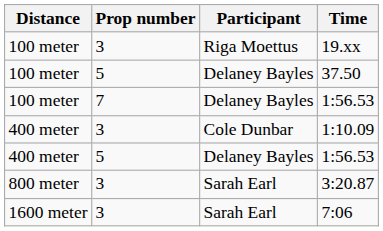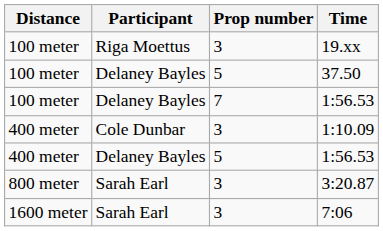columns swapped: Prop number <-> Participant
